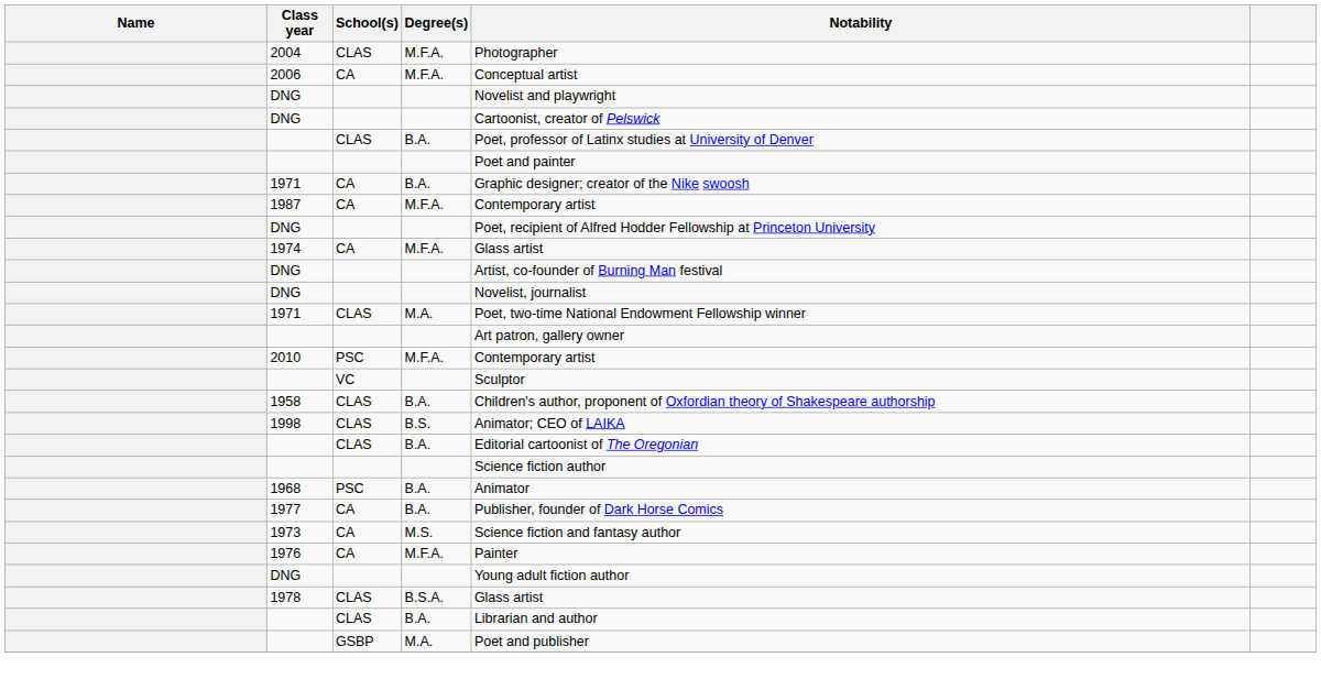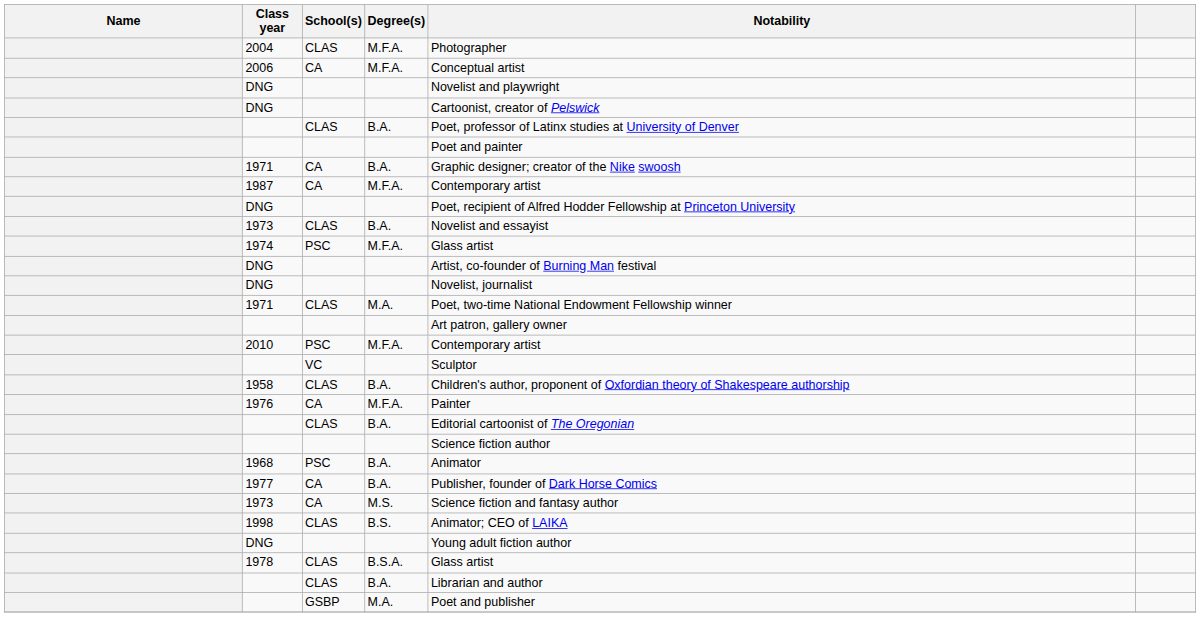+ row: 1973 | CLAS | B.A. | Novelist and essayist
1974 | School(s): CA -> PSC
rows swapped: 1998 <-> 1976
